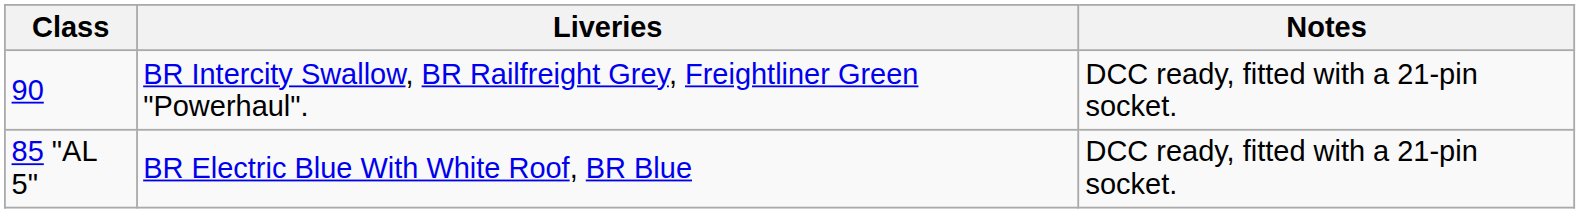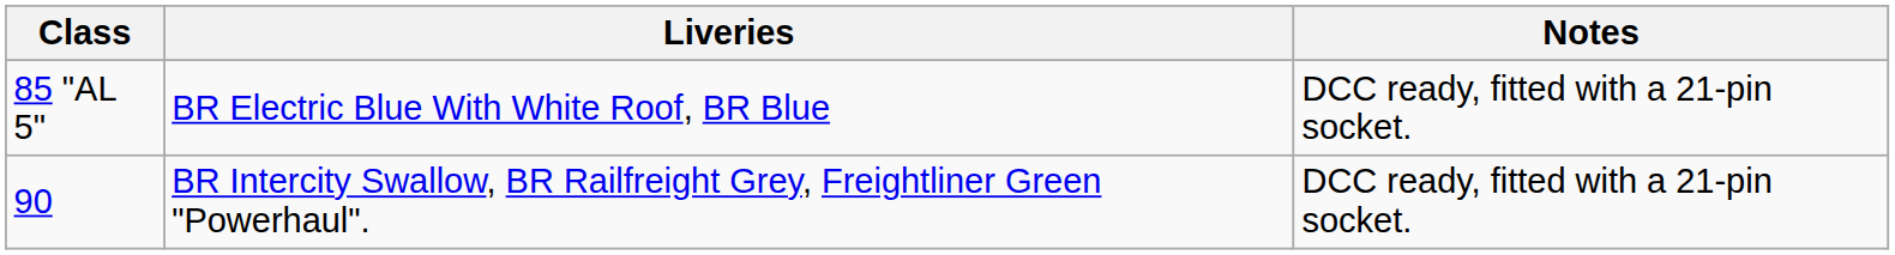rows swapped: 85 "AL 5" <-> 90
